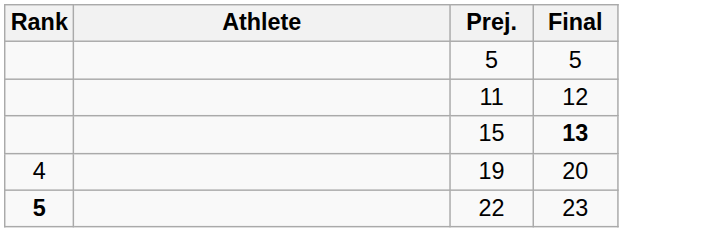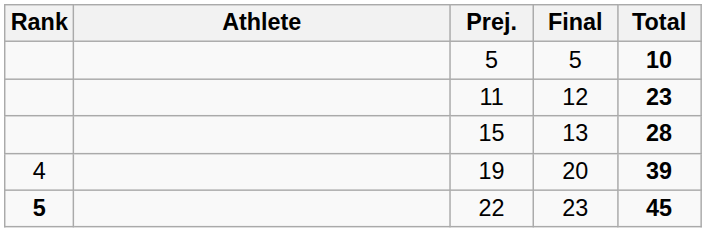+ column: Total | 10 | 23 | 28 | 39 | 45
15 | Final: bold -> normal
